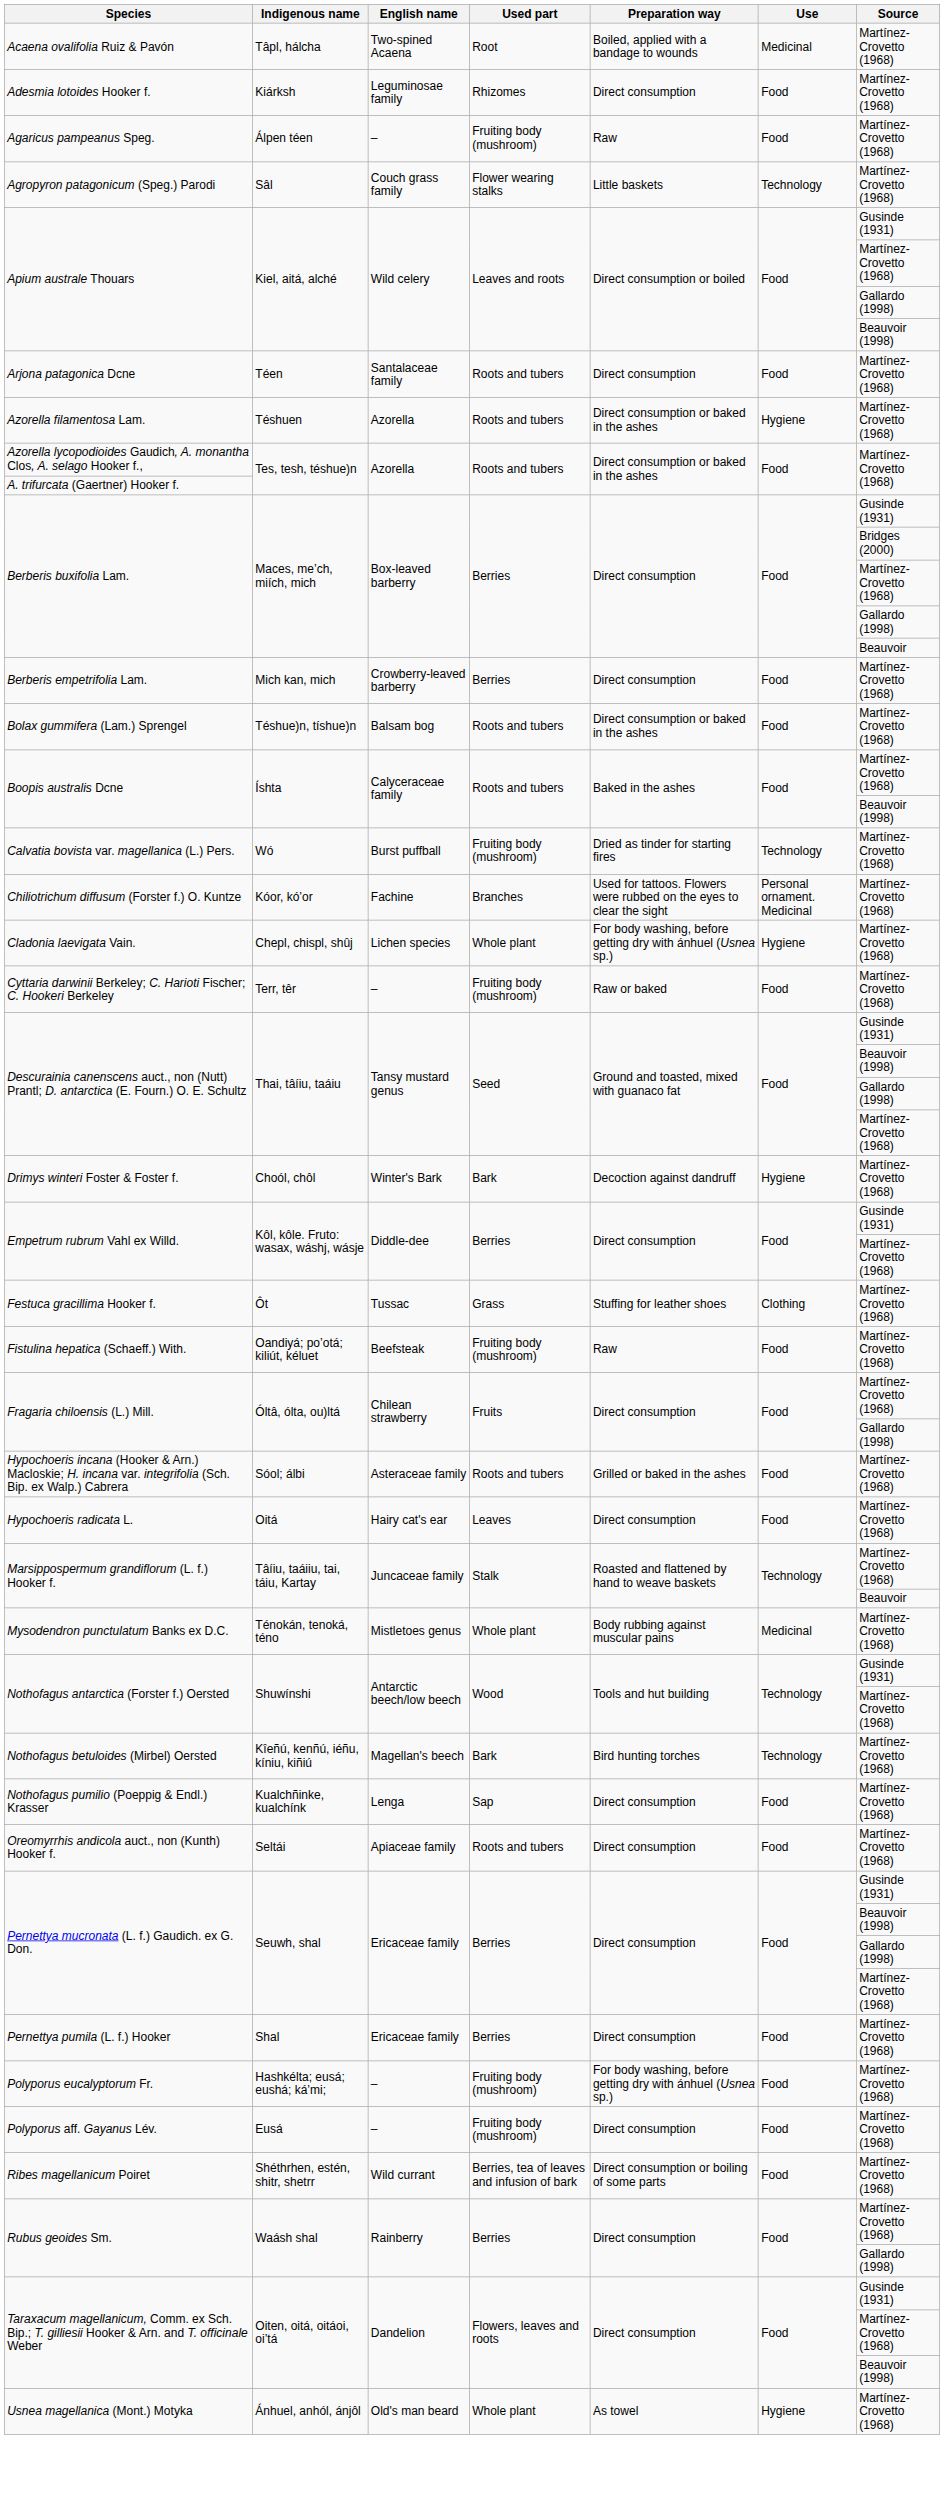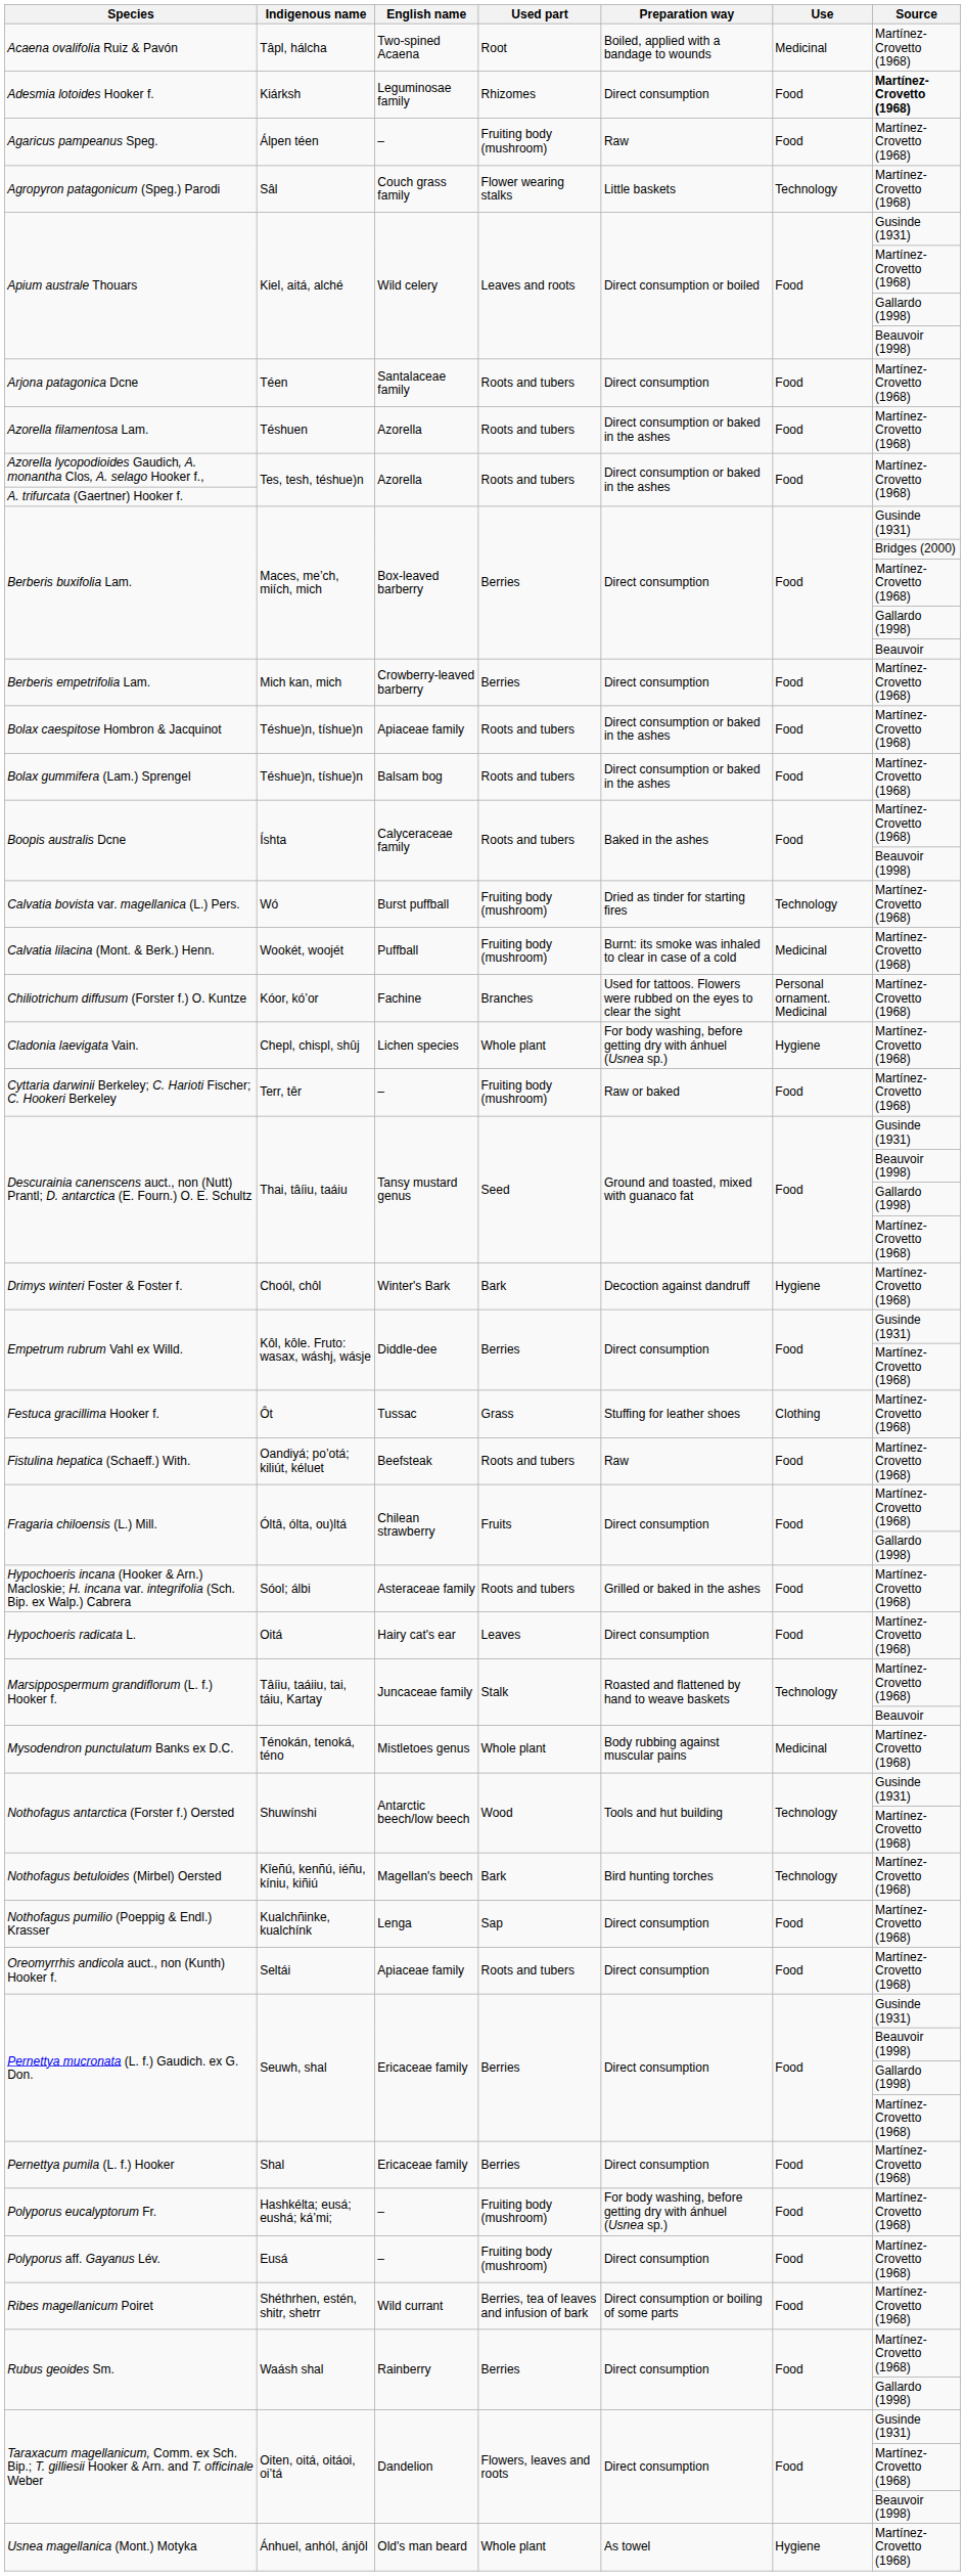Adesmia lotoides Hooker f. | Source: normal -> bold
Azorella filamentosa Lam. | Use: Hygiene -> Food
+ row: Bolax caespitose Hombron & Jacquinot | Téshue)n, tíshue)n | Apiaceae family | Roots and tubers | Direct consumption or baked in the ashes | Food | Martínez-Crovetto (1968)
+ row: Calvatia lilacina (Mont. & Berk.) Henn. | Wookét, woojét | Puffball | Fruiting body (mushroom) | Burnt: its smoke was inhaled to clear in case of a cold | Medicinal | Martínez-Crovetto (1968)
Fistulina hepatica (Schaeff.) With. | Used part: Fruiting body (mushroom) -> Roots and tubers
